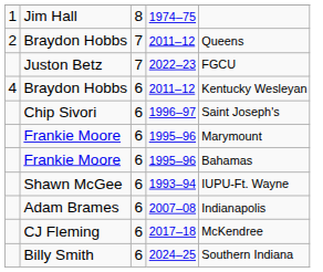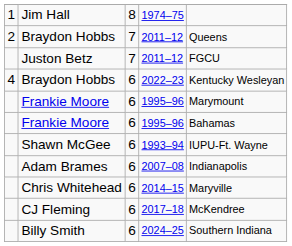Juston Betz | column 4: 2022–23 -> 2011–12
4 / Braydon Hobbs | column 4: 2011–12 -> 2022–23
- row: Chip Sivori | 6 | 1996–97 | Saint Joseph's
+ row: Chris Whitehead | 6 | 2014–15 | Maryville
